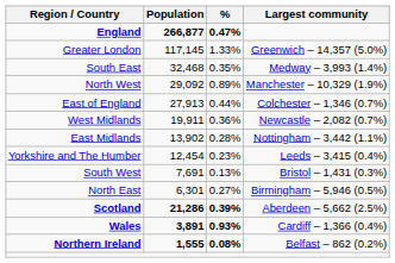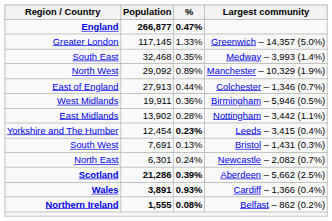West Midlands | Largest community: Newcastle – 2,082 (0.7%) -> Birmingham – 5,946 (0.5%)
Yorkshire and The Humber | %: normal -> bold
North East | %: 0.27% -> 0.24%
North East | Largest community: Birmingham – 5,946 (0.5%) -> Newcastle – 2,082 (0.7%)
